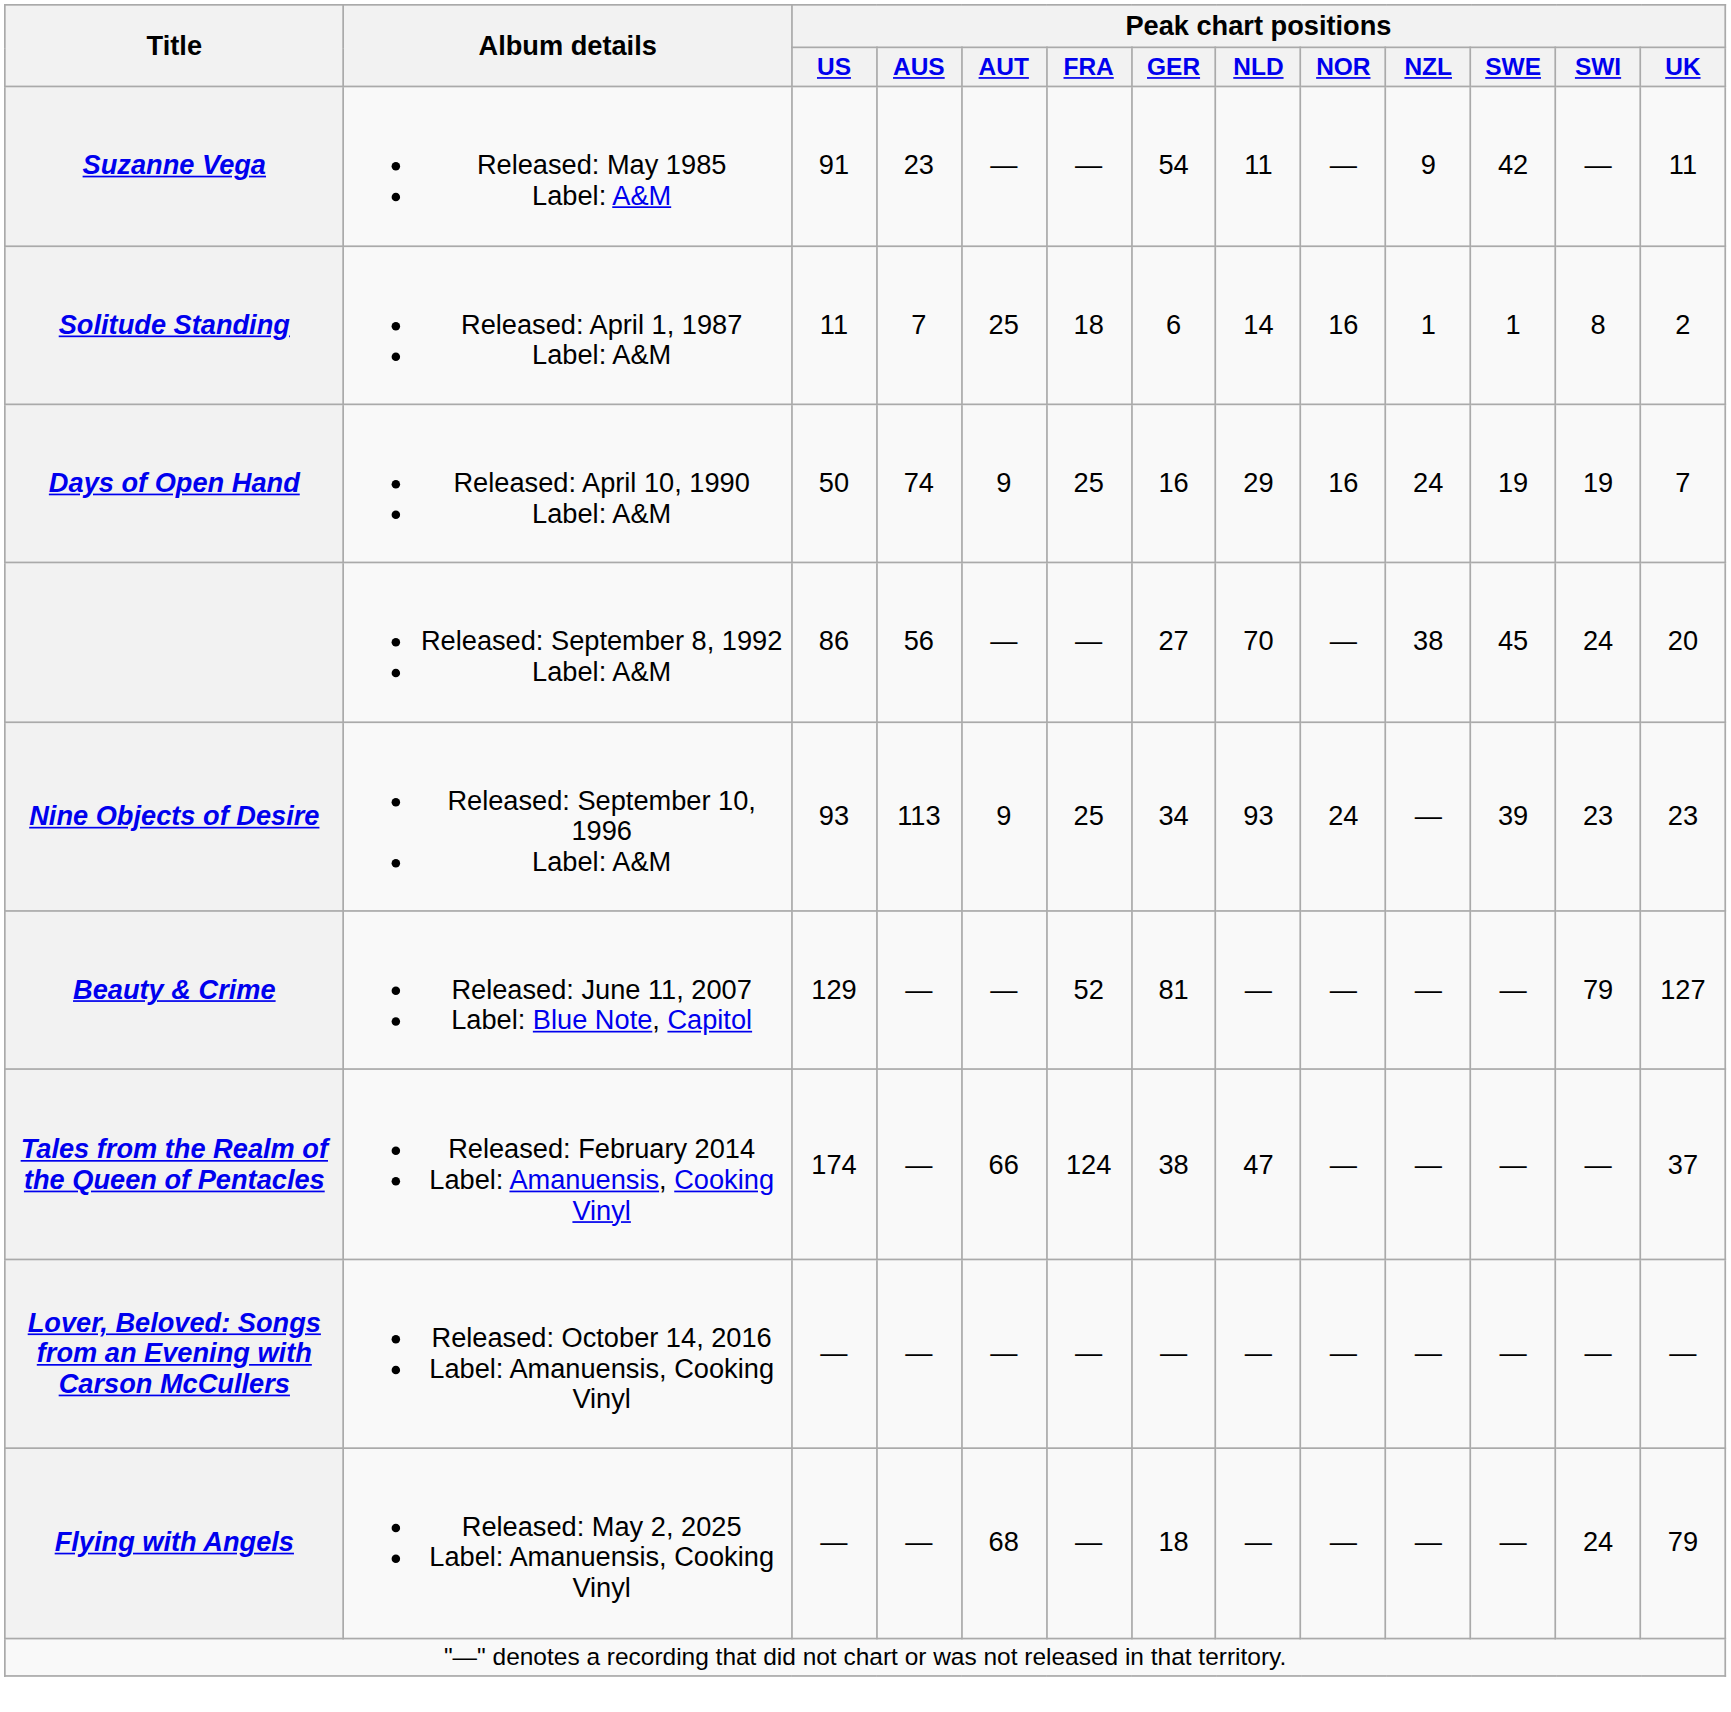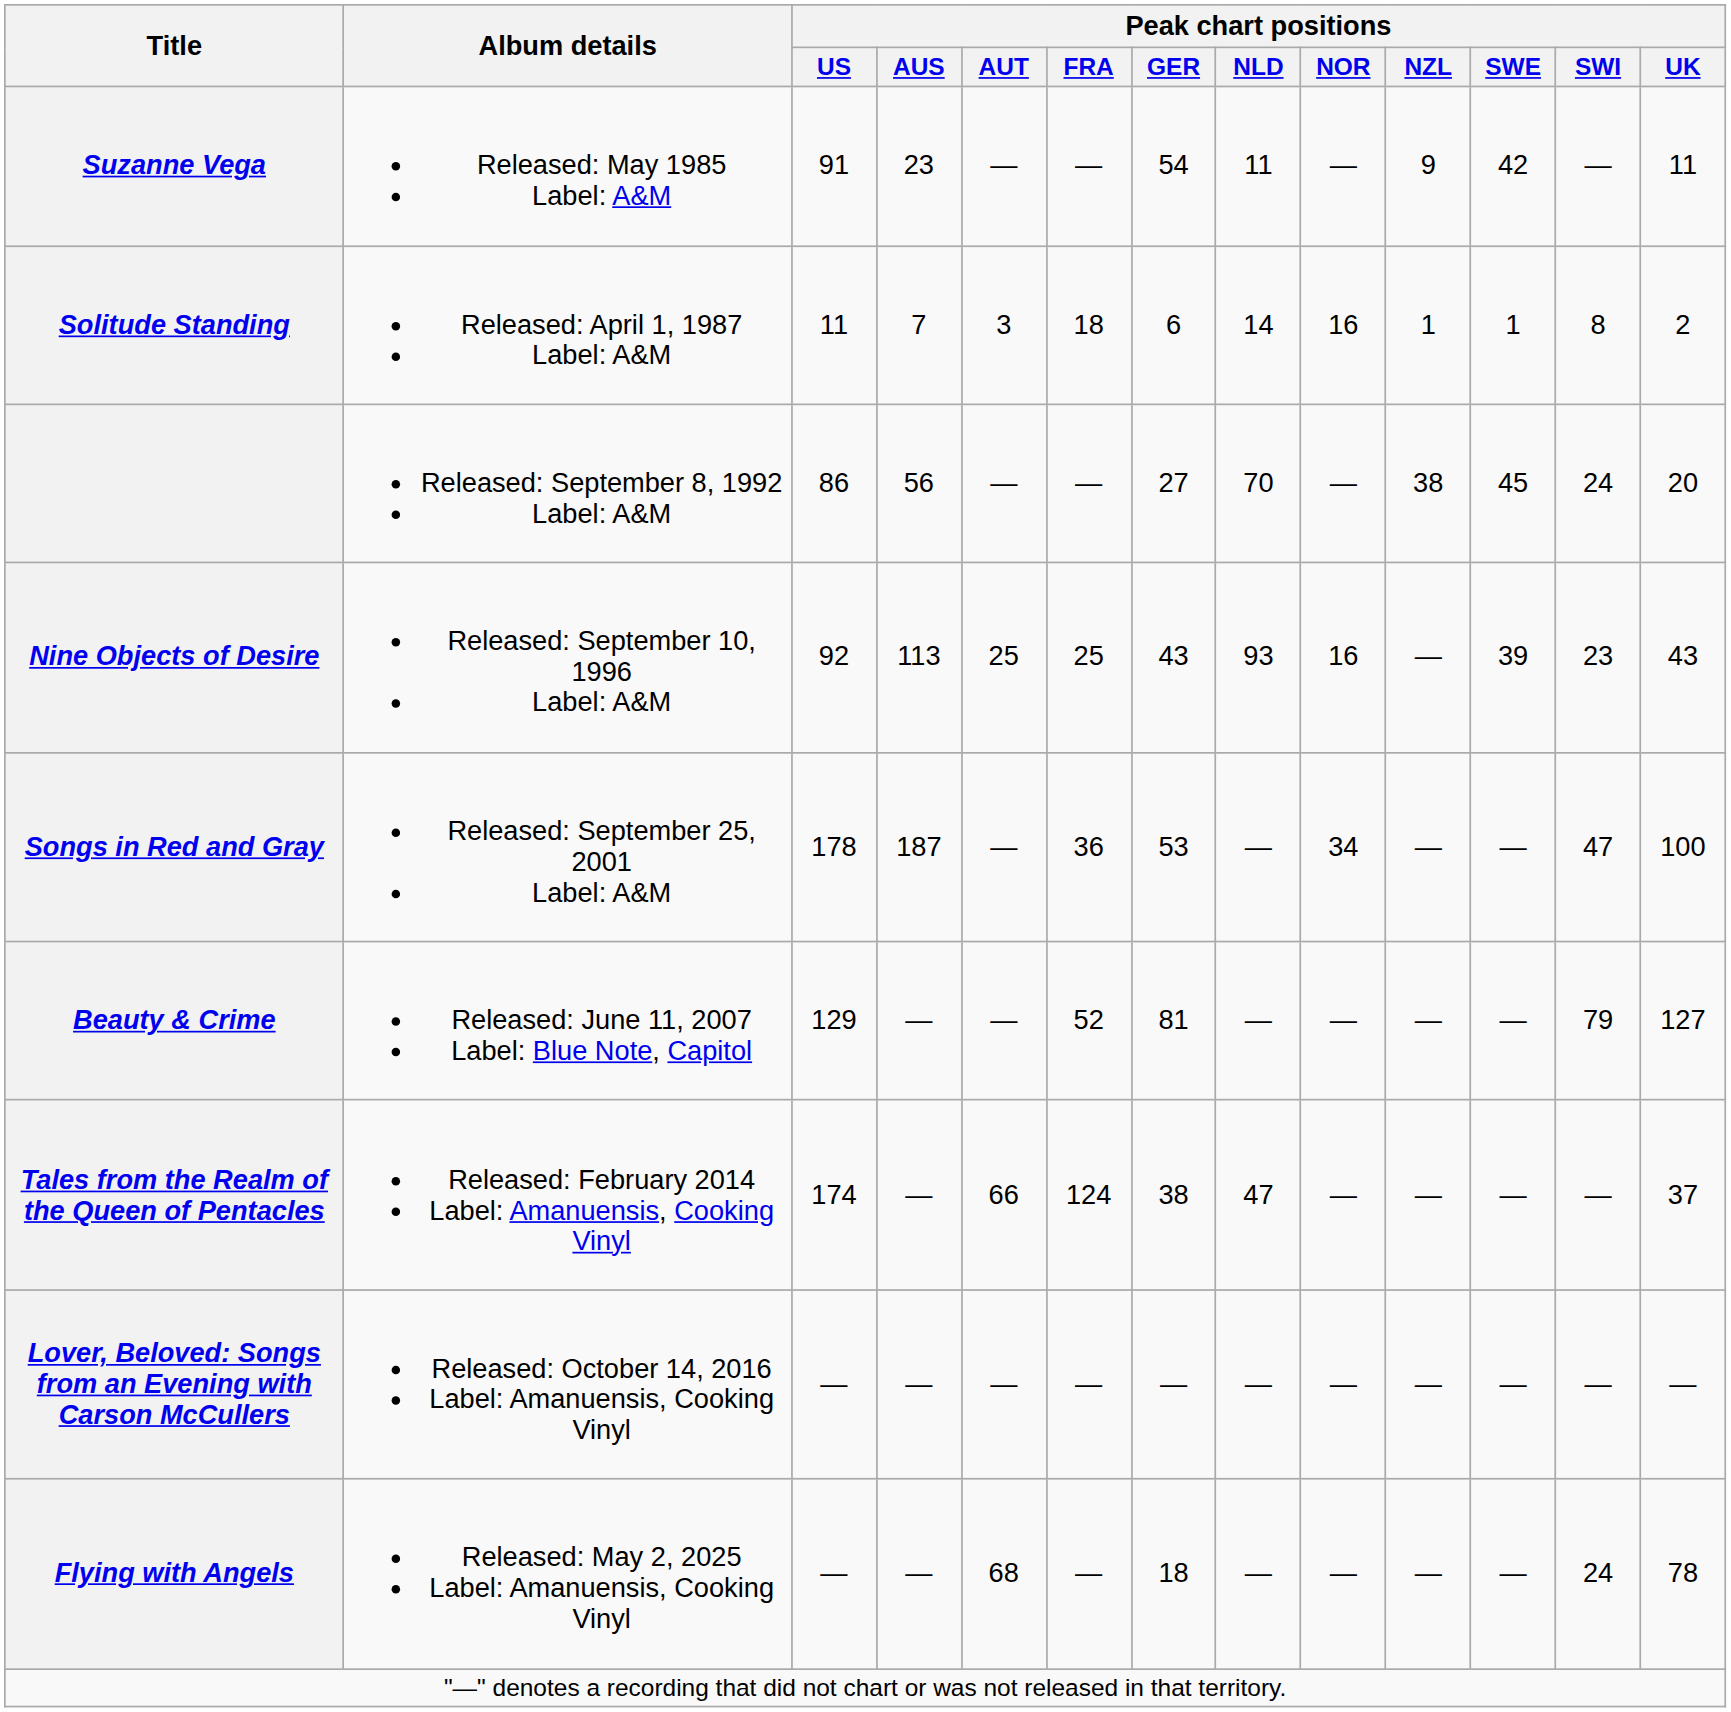Solitude Standing | Peak chart positions / AUT: 25 -> 3
- row: Days of Open Hand | Released: April 10, 1990 Label: A&M | 50 | 74 | 9 | 25 | 16 | 29 | 16 | 24 | 19 | 19 | 7
Nine Objects of Desire | Peak chart positions / US: 93 -> 92
Nine Objects of Desire | Peak chart positions / AUT: 9 -> 25
Nine Objects of Desire | Peak chart positions / GER: 34 -> 43
Nine Objects of Desire | Peak chart positions / NOR: 24 -> 16
Nine Objects of Desire | Peak chart positions / UK: 23 -> 43
+ row: Songs in Red and Gray | Released: September 25, 2001 Label: A&M | 178 | 187 | — | 36 | 53 | — | 34 | — | — | 47 | 100
Flying with Angels | Peak chart positions / UK: 79 -> 78
